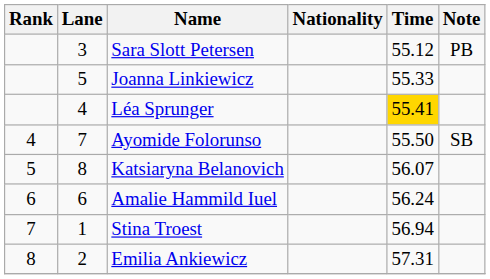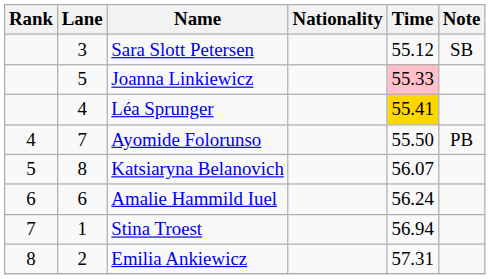Sara Slott Petersen | Note: PB -> SB
Joanna Linkiewicz | Time: no background -> pink background
Ayomide Folorunso | Note: SB -> PB
